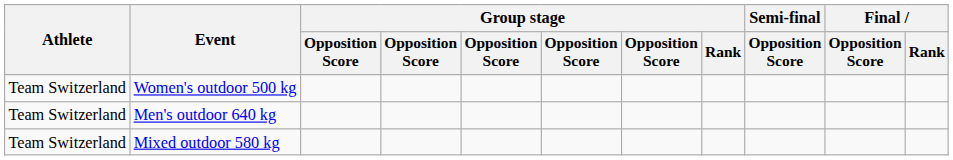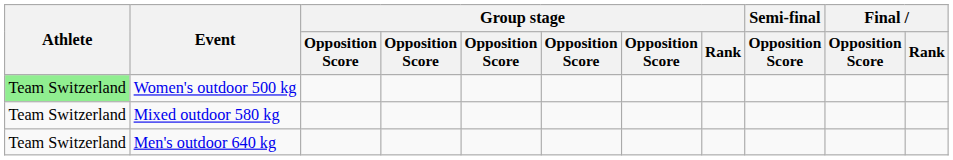Women's outdoor 500 kg | Athlete: no background -> lightgreen background
rows swapped: Men's outdoor 640 kg <-> Mixed outdoor 580 kg
